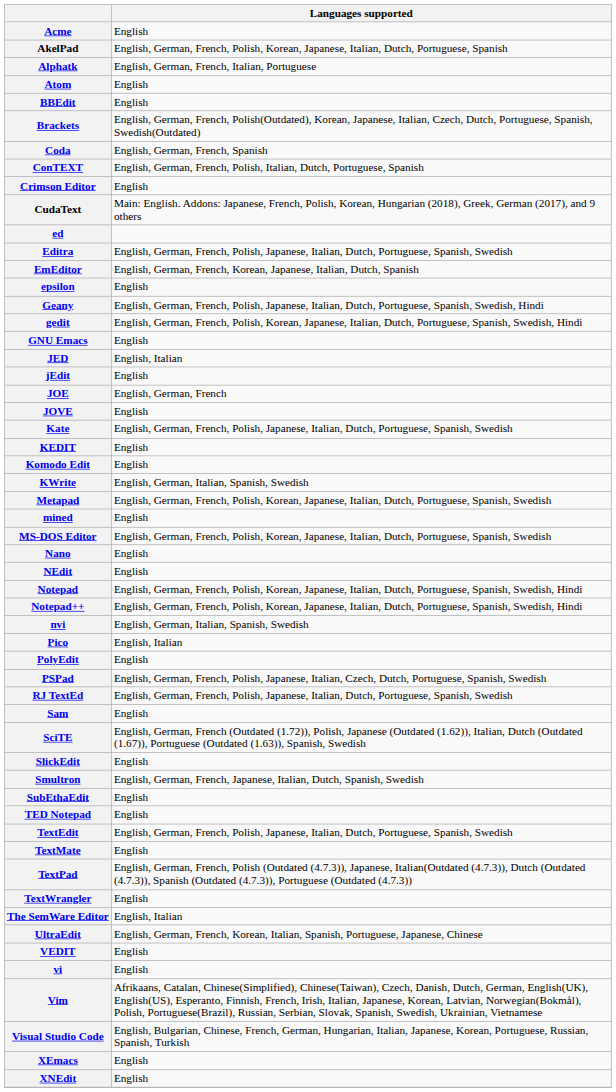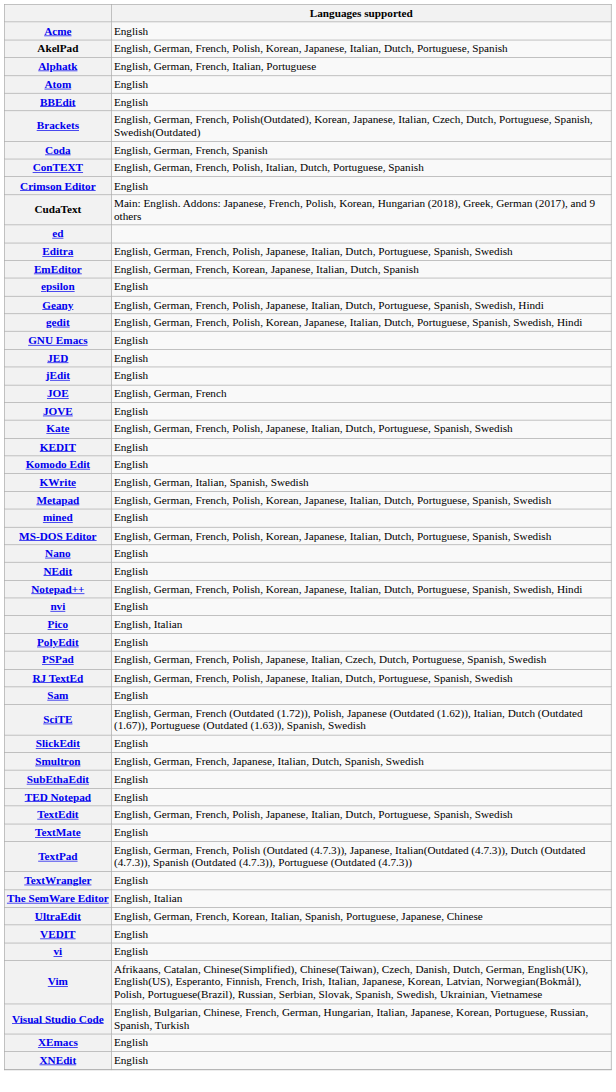JED | Languages supported: English, Italian -> English
- row: Notepad | English, German, French, Polish, Korean, Japanese, Italian, Dutch, Portuguese, Spanish, Swedish, Hindi
nvi | Languages supported: English, German, Italian, Spanish, Swedish -> English
